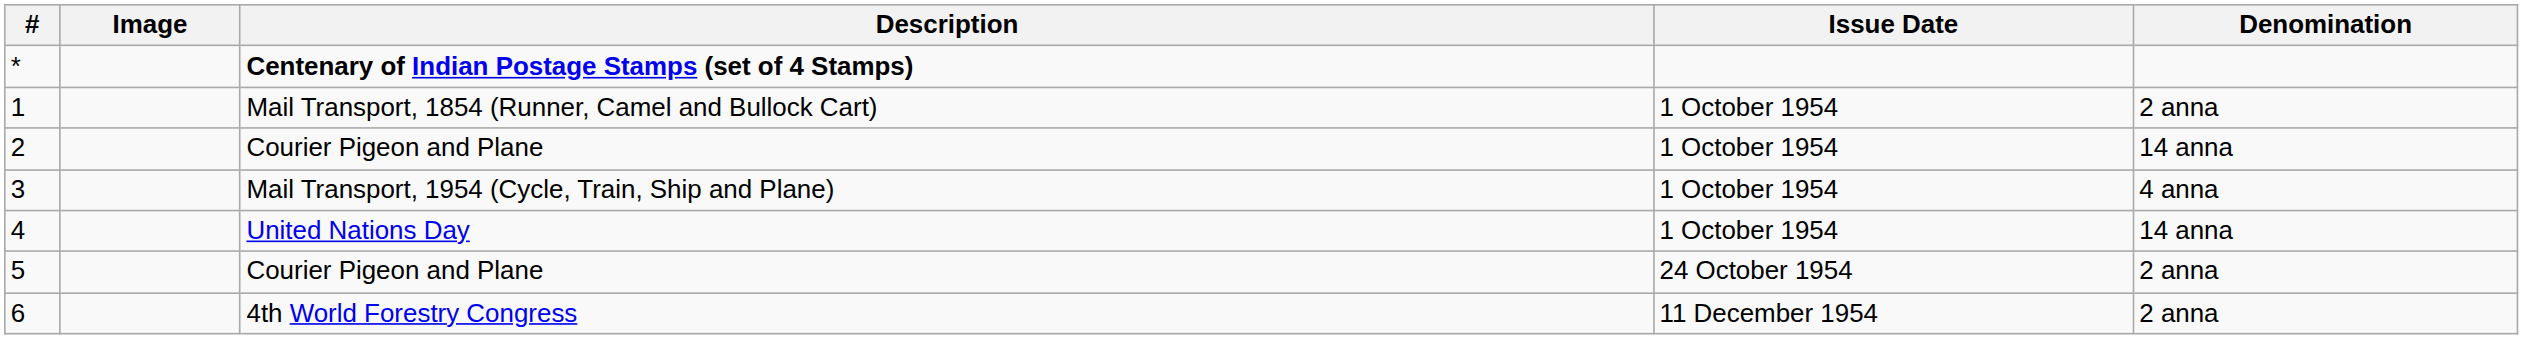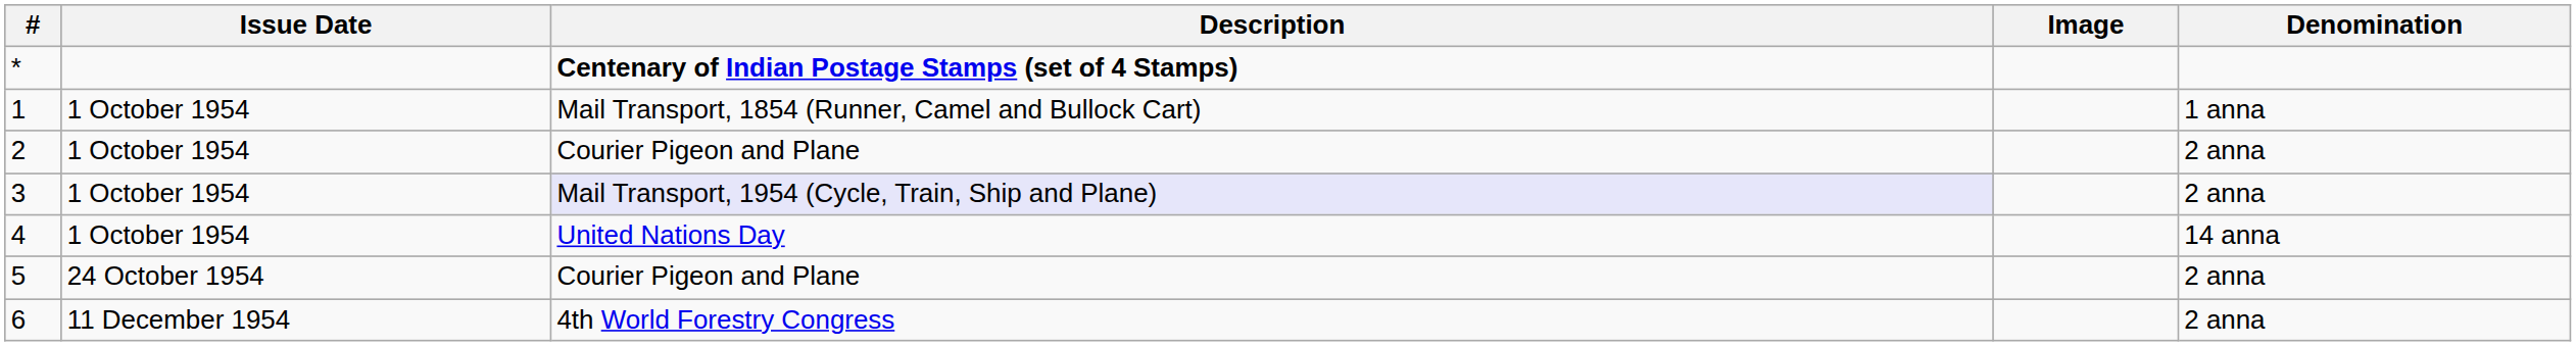columns swapped: Issue Date <-> Image
1 | Denomination: 2 anna -> 1 anna
2 | Denomination: 14 anna -> 2 anna
3 | Description: no background -> lavender background
3 | Denomination: 4 anna -> 2 anna
